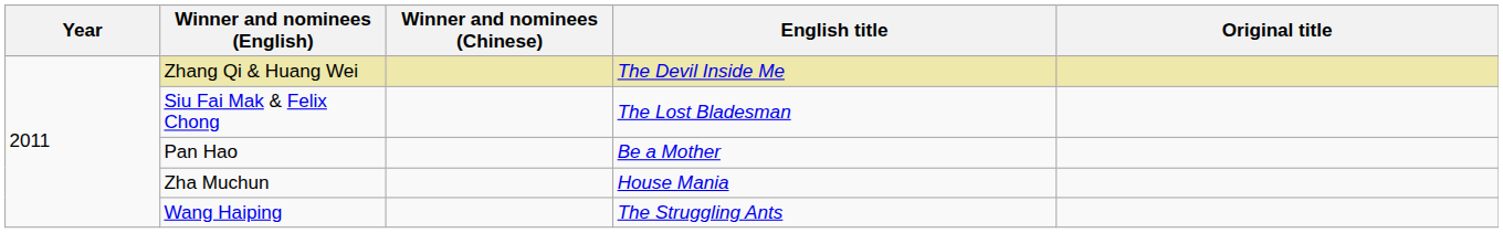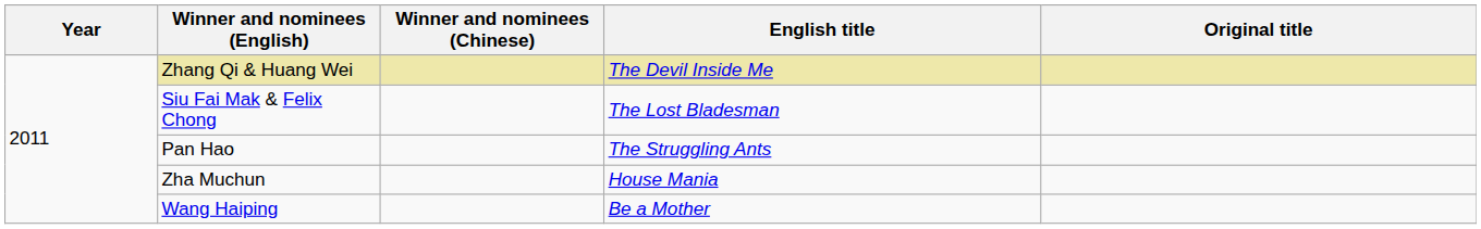Pan Hao | English title: Be a Mother -> The Struggling Ants
Wang Haiping | English title: The Struggling Ants -> Be a Mother
